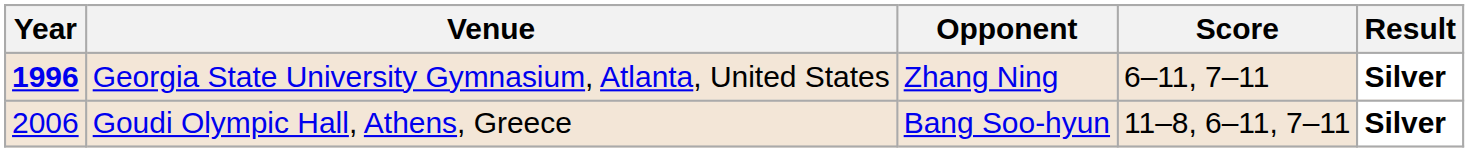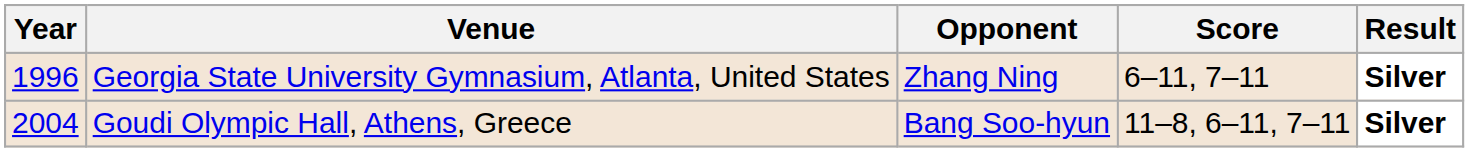Georgia State University Gymnasium, Atlanta, United States | Year: bold -> normal
Goudi Olympic Hall, Athens, Greece | Year: 2006 -> 2004
